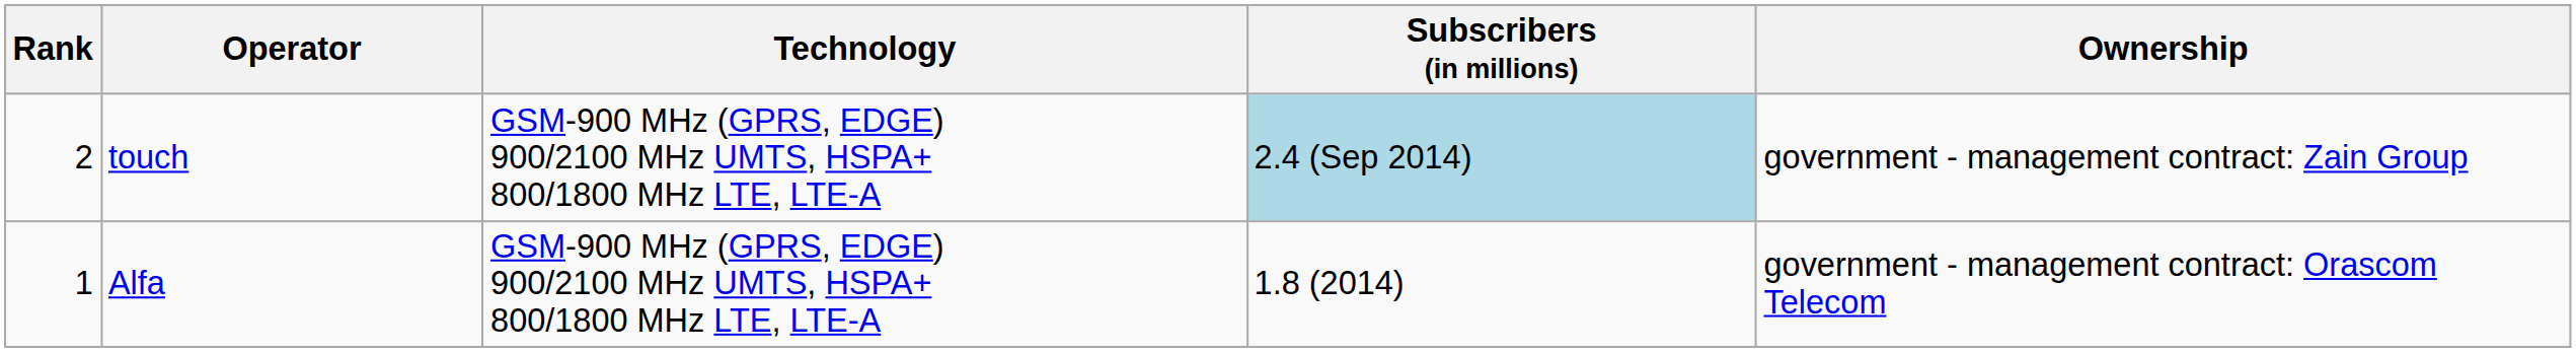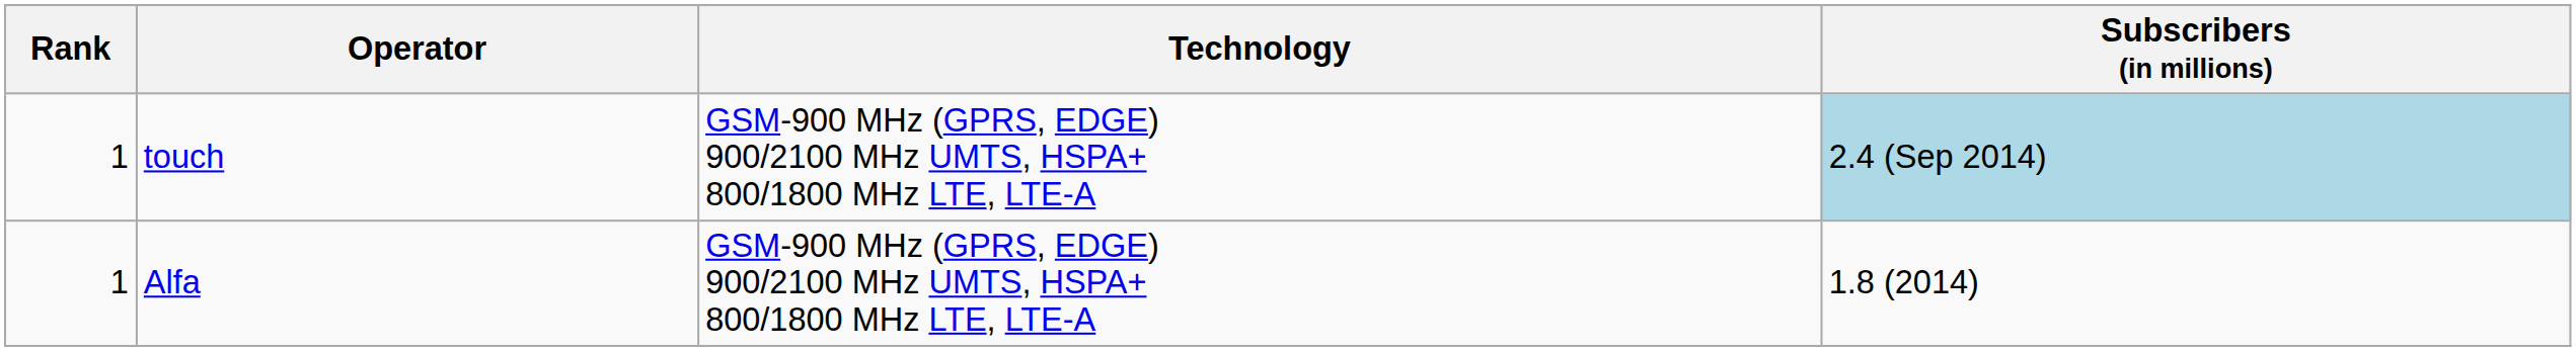- column: Ownership | government - management contract: Zain Group | government - management contract: Orascom Telecom
touch | Rank: 2 -> 1
